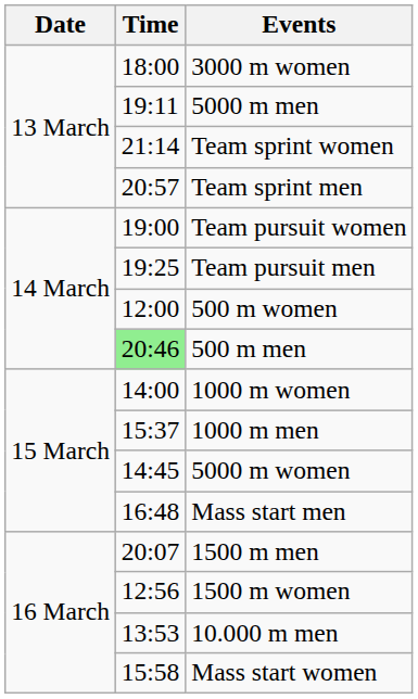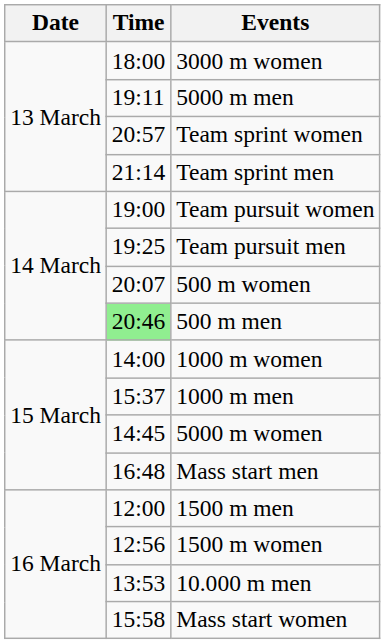Team sprint women | Time: 21:14 -> 20:57
Team sprint men | Time: 20:57 -> 21:14
500 m women | Time: 12:00 -> 20:07
1500 m men | Time: 20:07 -> 12:00
